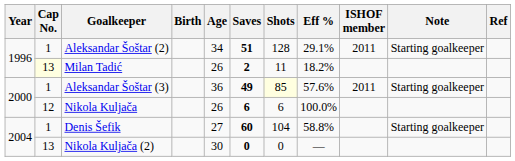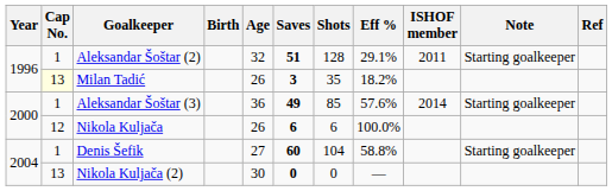Aleksandar Šoštar (2) | Age: 34 -> 32
Milan Tadić | Saves: 2 -> 3
Milan Tadić | Shots: 11 -> 35
Aleksandar Šoštar (3) | Shots: lightyellow background -> no background
Aleksandar Šoštar (3) | ISHOF member: 2011 -> 2014
